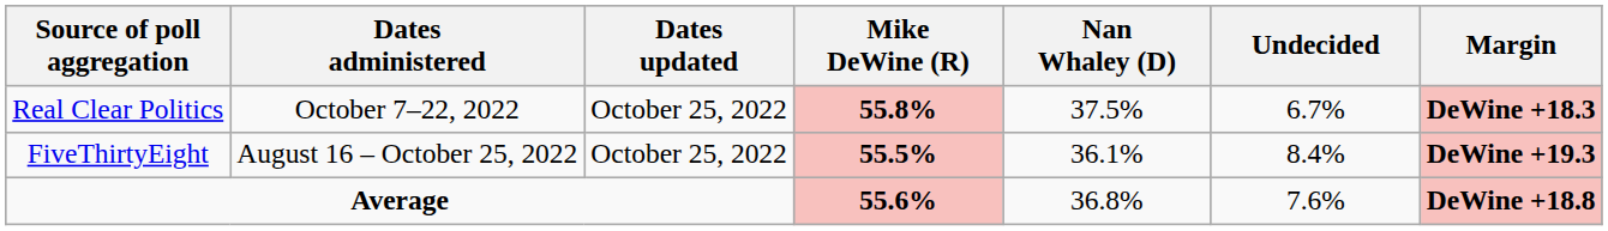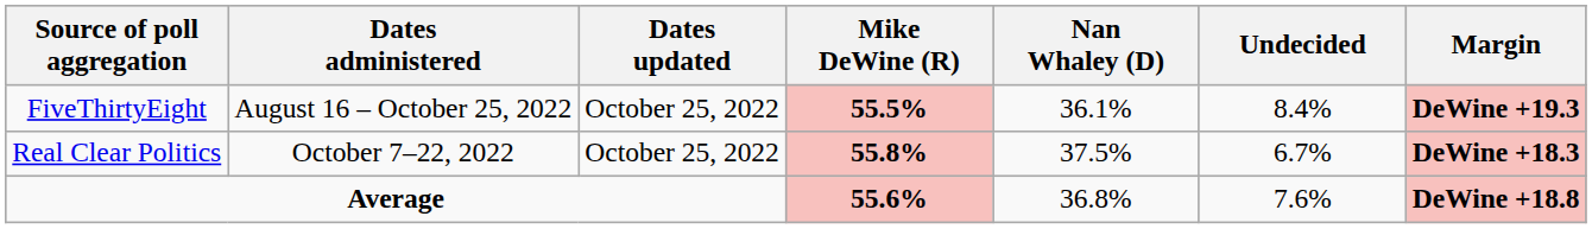rows swapped: Real Clear Politics <-> FiveThirtyEight
